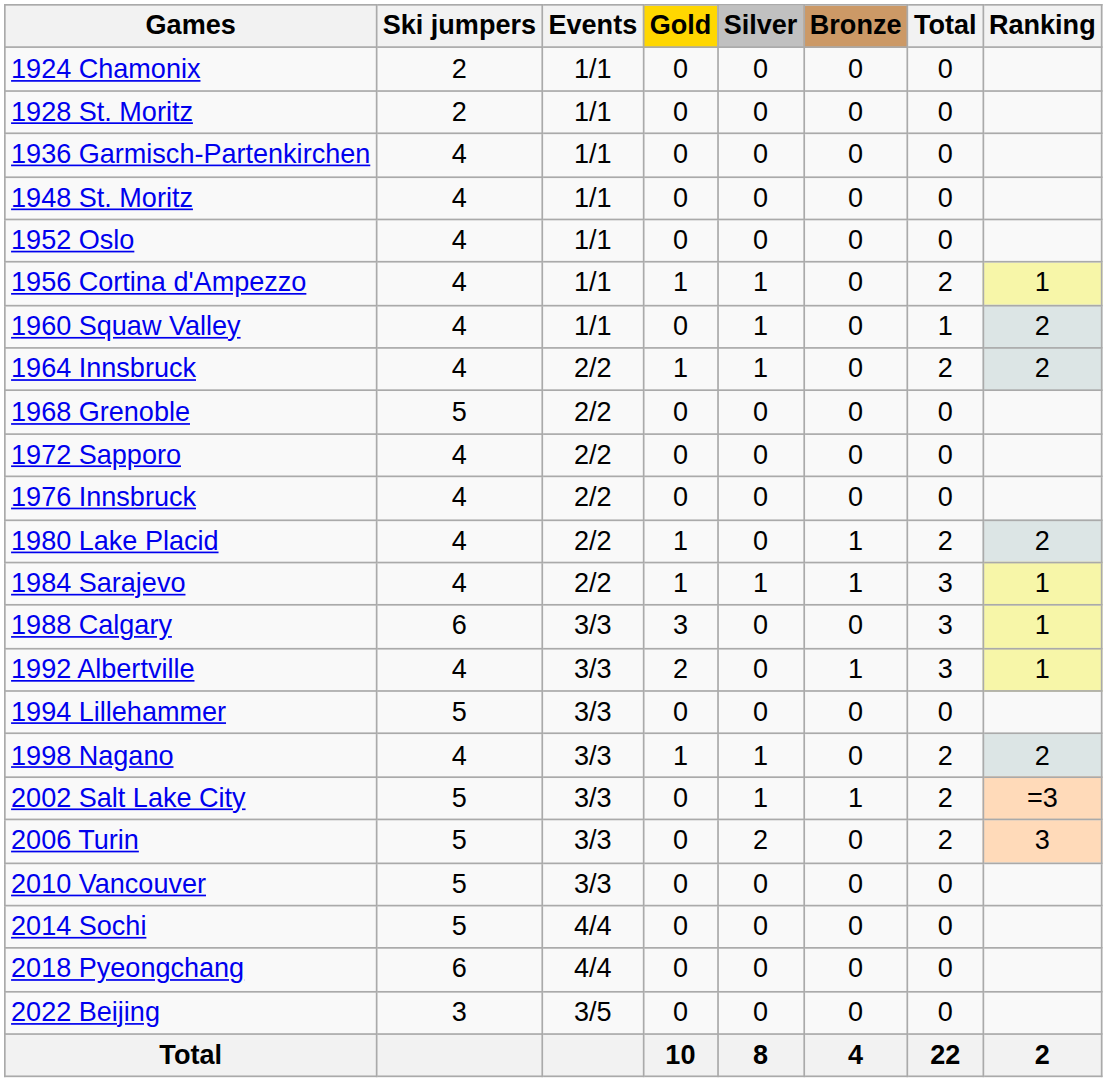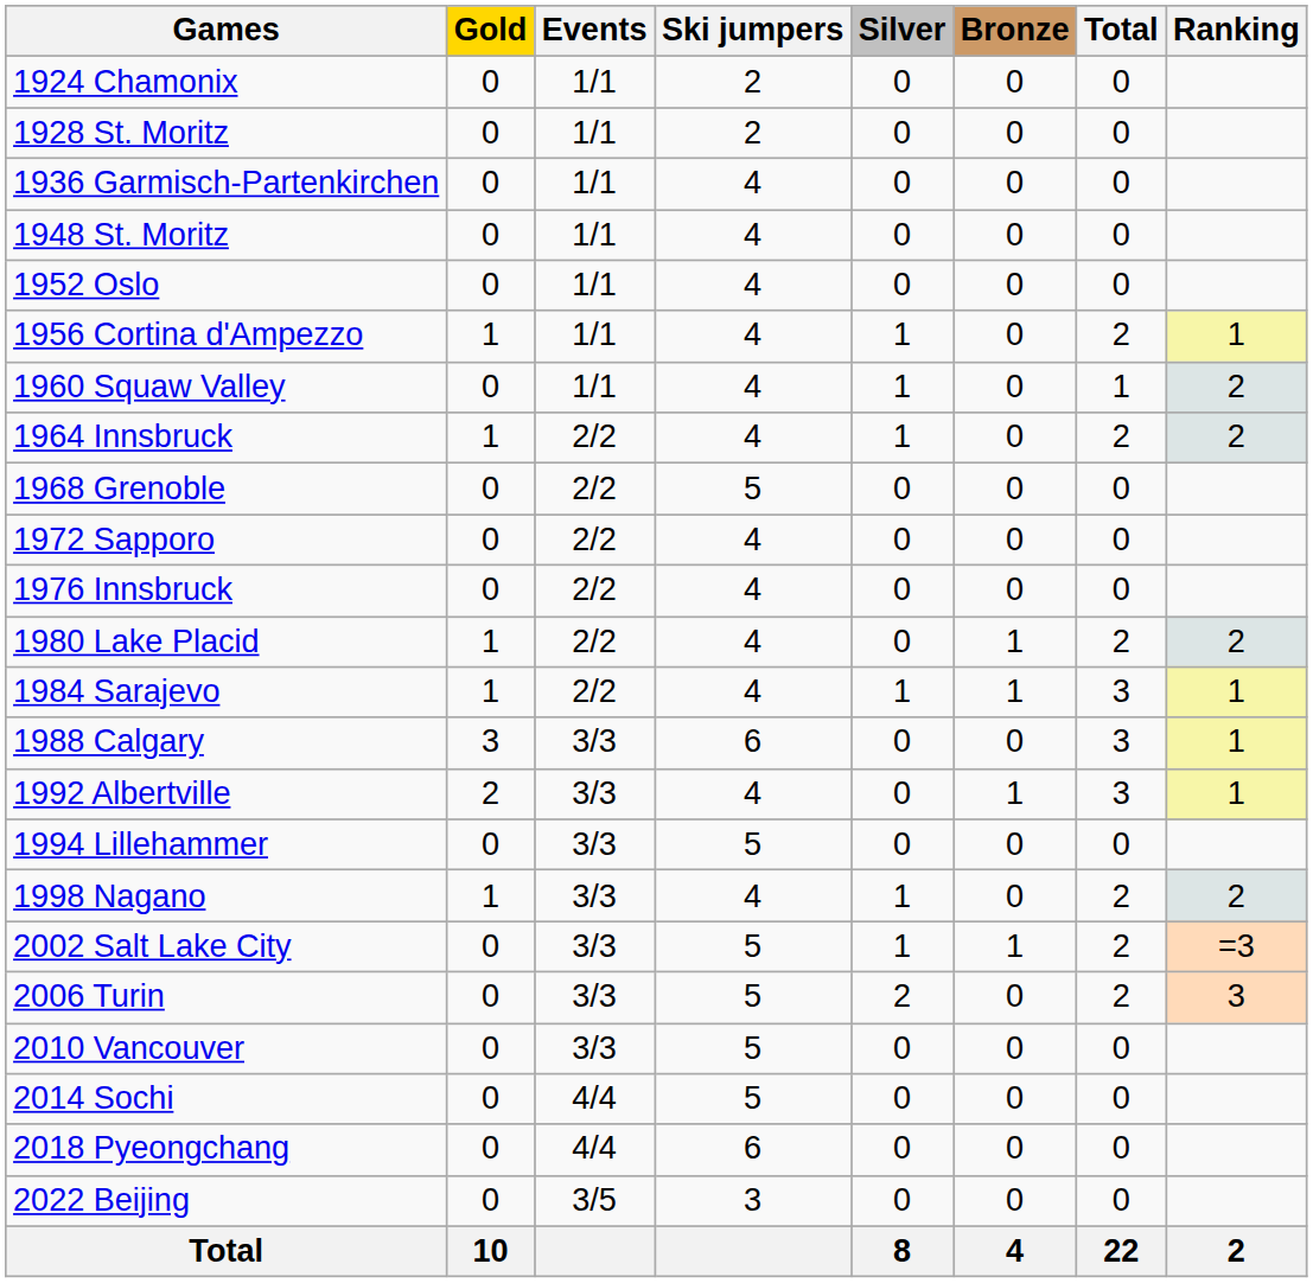columns swapped: Ski jumpers <-> Gold
